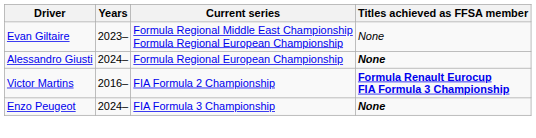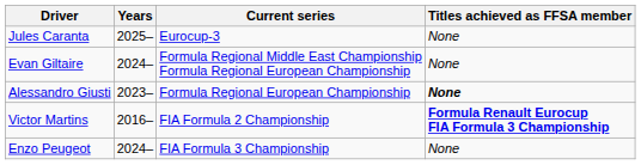+ row: Jules Caranta | 2025– | Eurocup-3 | None
Evan Giltaire | Years: 2023– -> 2024–
Alessandro Giusti | Years: 2024– -> 2023–
Enzo Peugeot | Titles achieved as FFSA member: bold -> normal
